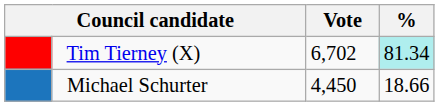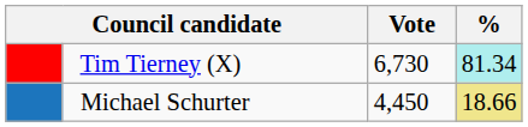Tim Tierney (X) | Vote: 6,702 -> 6,730
Michael Schurter | %: no background -> khaki background
